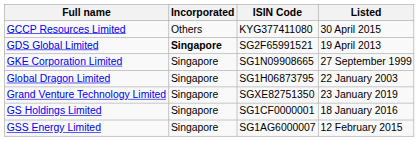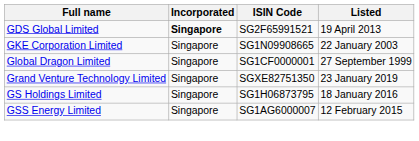- row: GCCP Resources Limited | Others | KYG377411080 | 30 April 2015
GKE Corporation Limited | Listed: 27 September 1999 -> 22 January 2003
Global Dragon Limited | ISIN Code: SG1H06873795 -> SG1CF0000001
Global Dragon Limited | Listed: 22 January 2003 -> 27 September 1999
GS Holdings Limited | ISIN Code: SG1CF0000001 -> SG1H06873795
